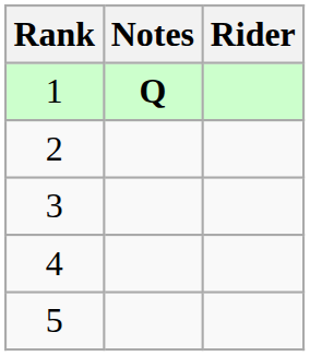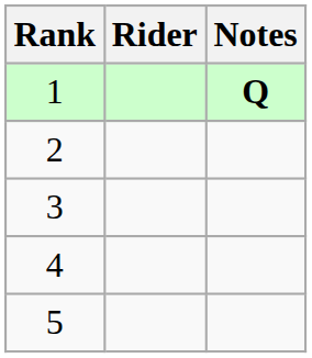columns swapped: Rider <-> Notes
